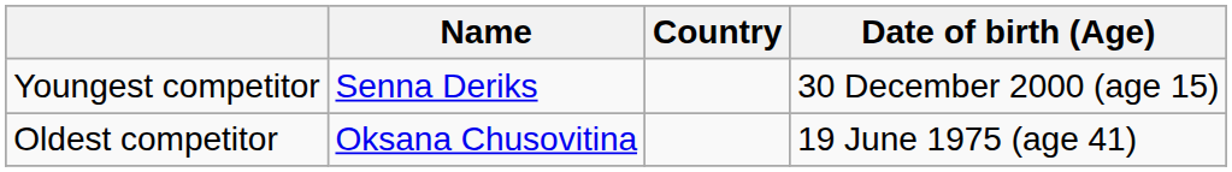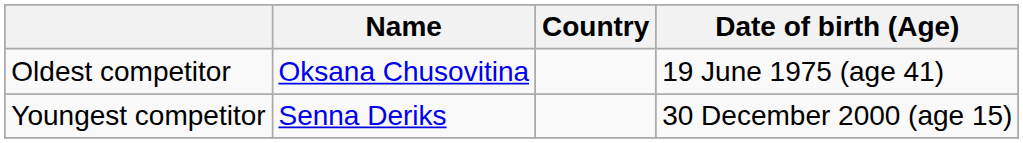rows swapped: Youngest competitor <-> Oldest competitor
